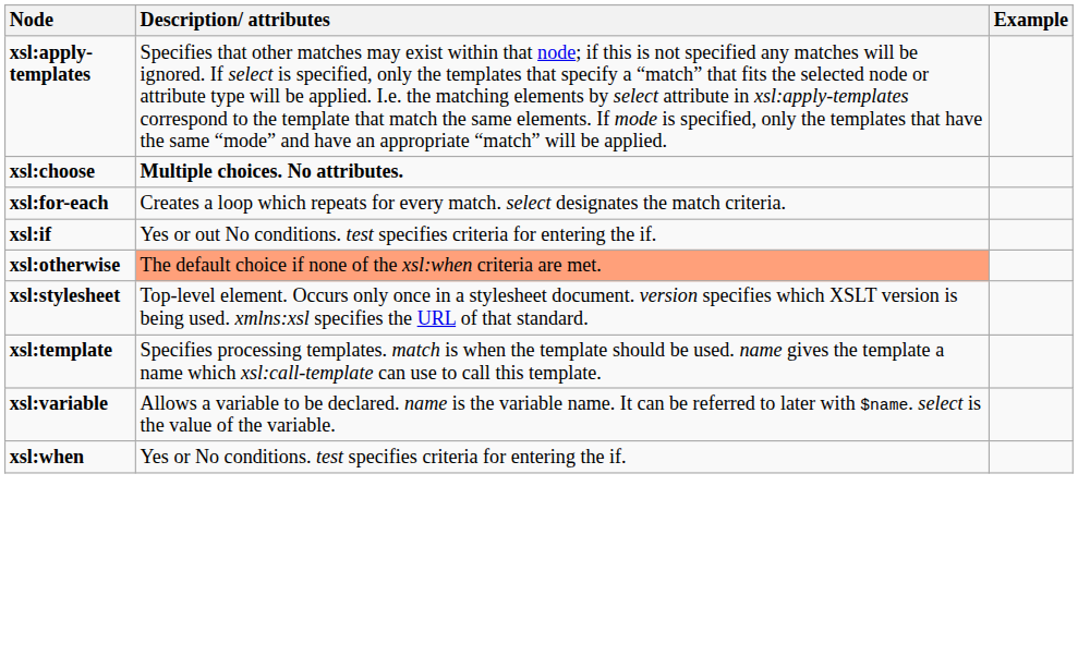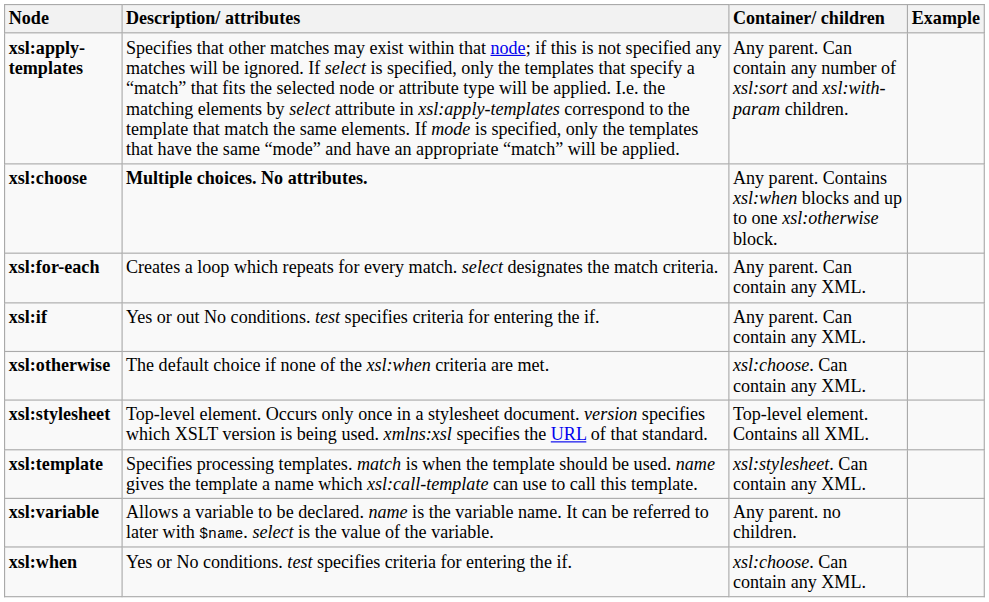+ column: Container/ children | Any parent. Can contain any number of xsl:sort and xsl:with-param children. | Any parent. Contains xsl:when blocks and up to one xsl:otherwise block. | Any parent. Can contain any XML. | Any parent. Can contain any XML. | xsl:choose. Can contain any XML. | Top-level element. Contains all XML. | xsl:stylesheet. Can contain any XML. | Any parent. no children. | xsl:choose. Can contain any XML.
xsl:otherwise | Description/ attributes: lightsalmon background -> no background
